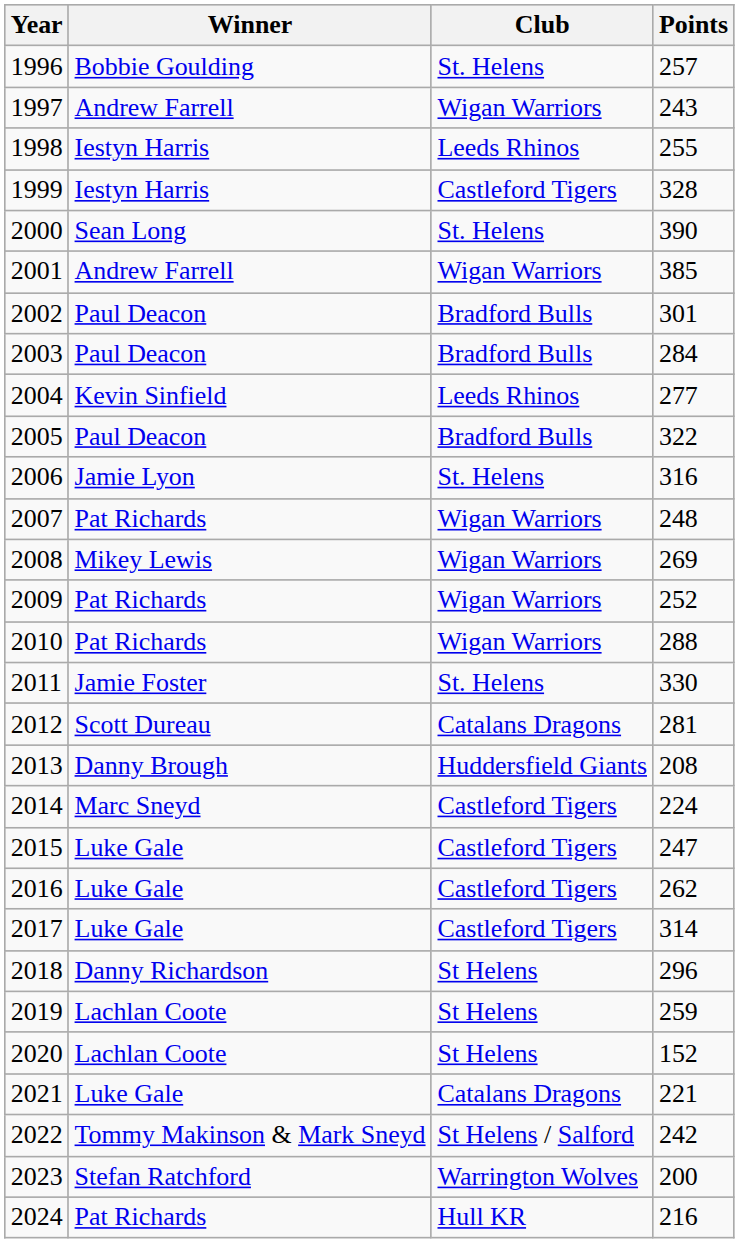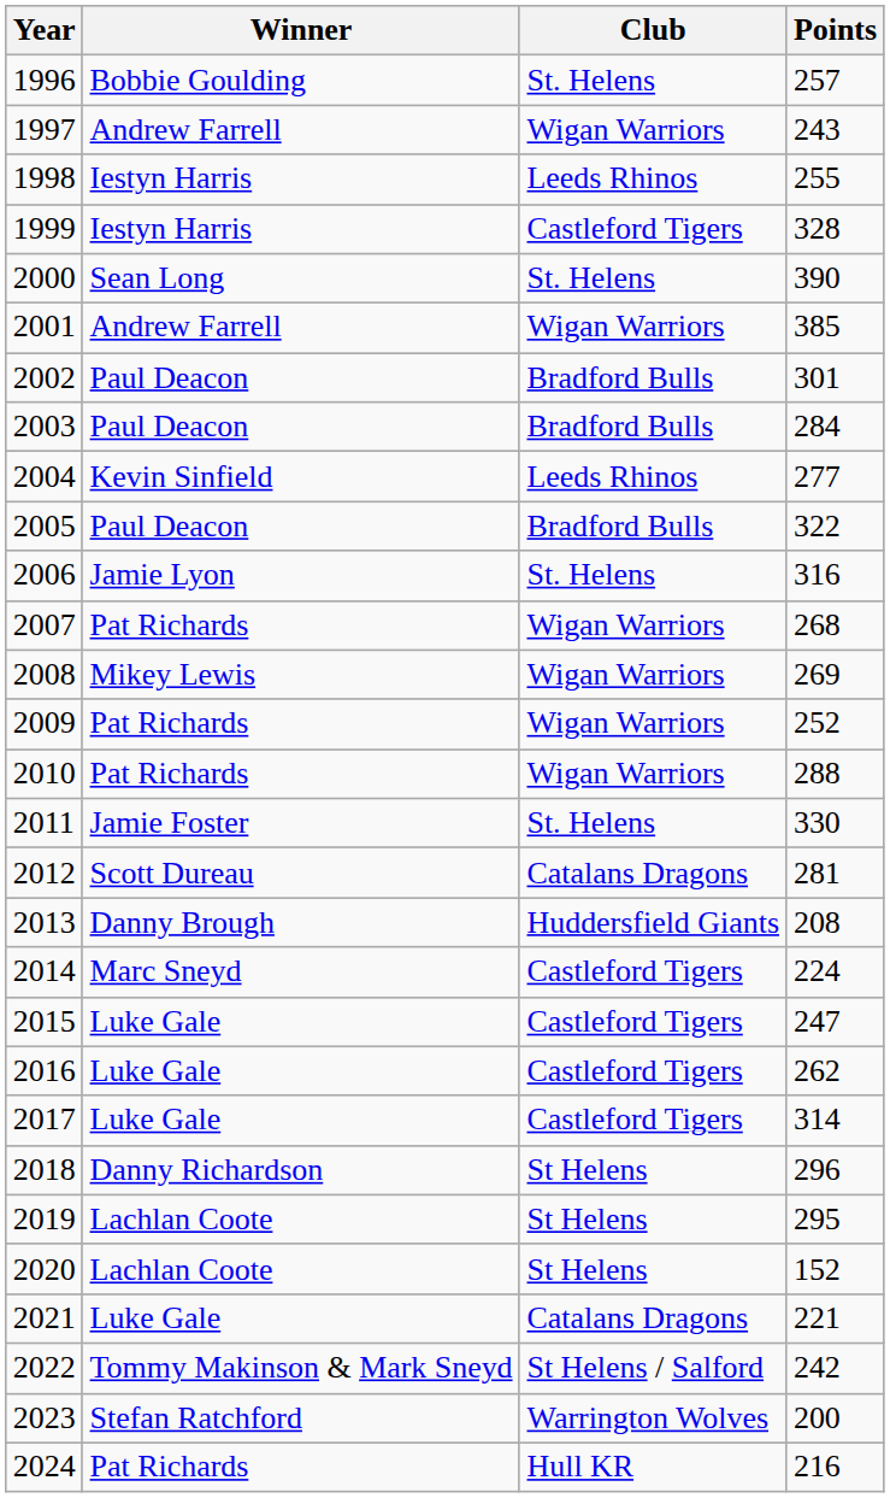2007 | Points: 248 -> 268
2019 | Points: 259 -> 295
